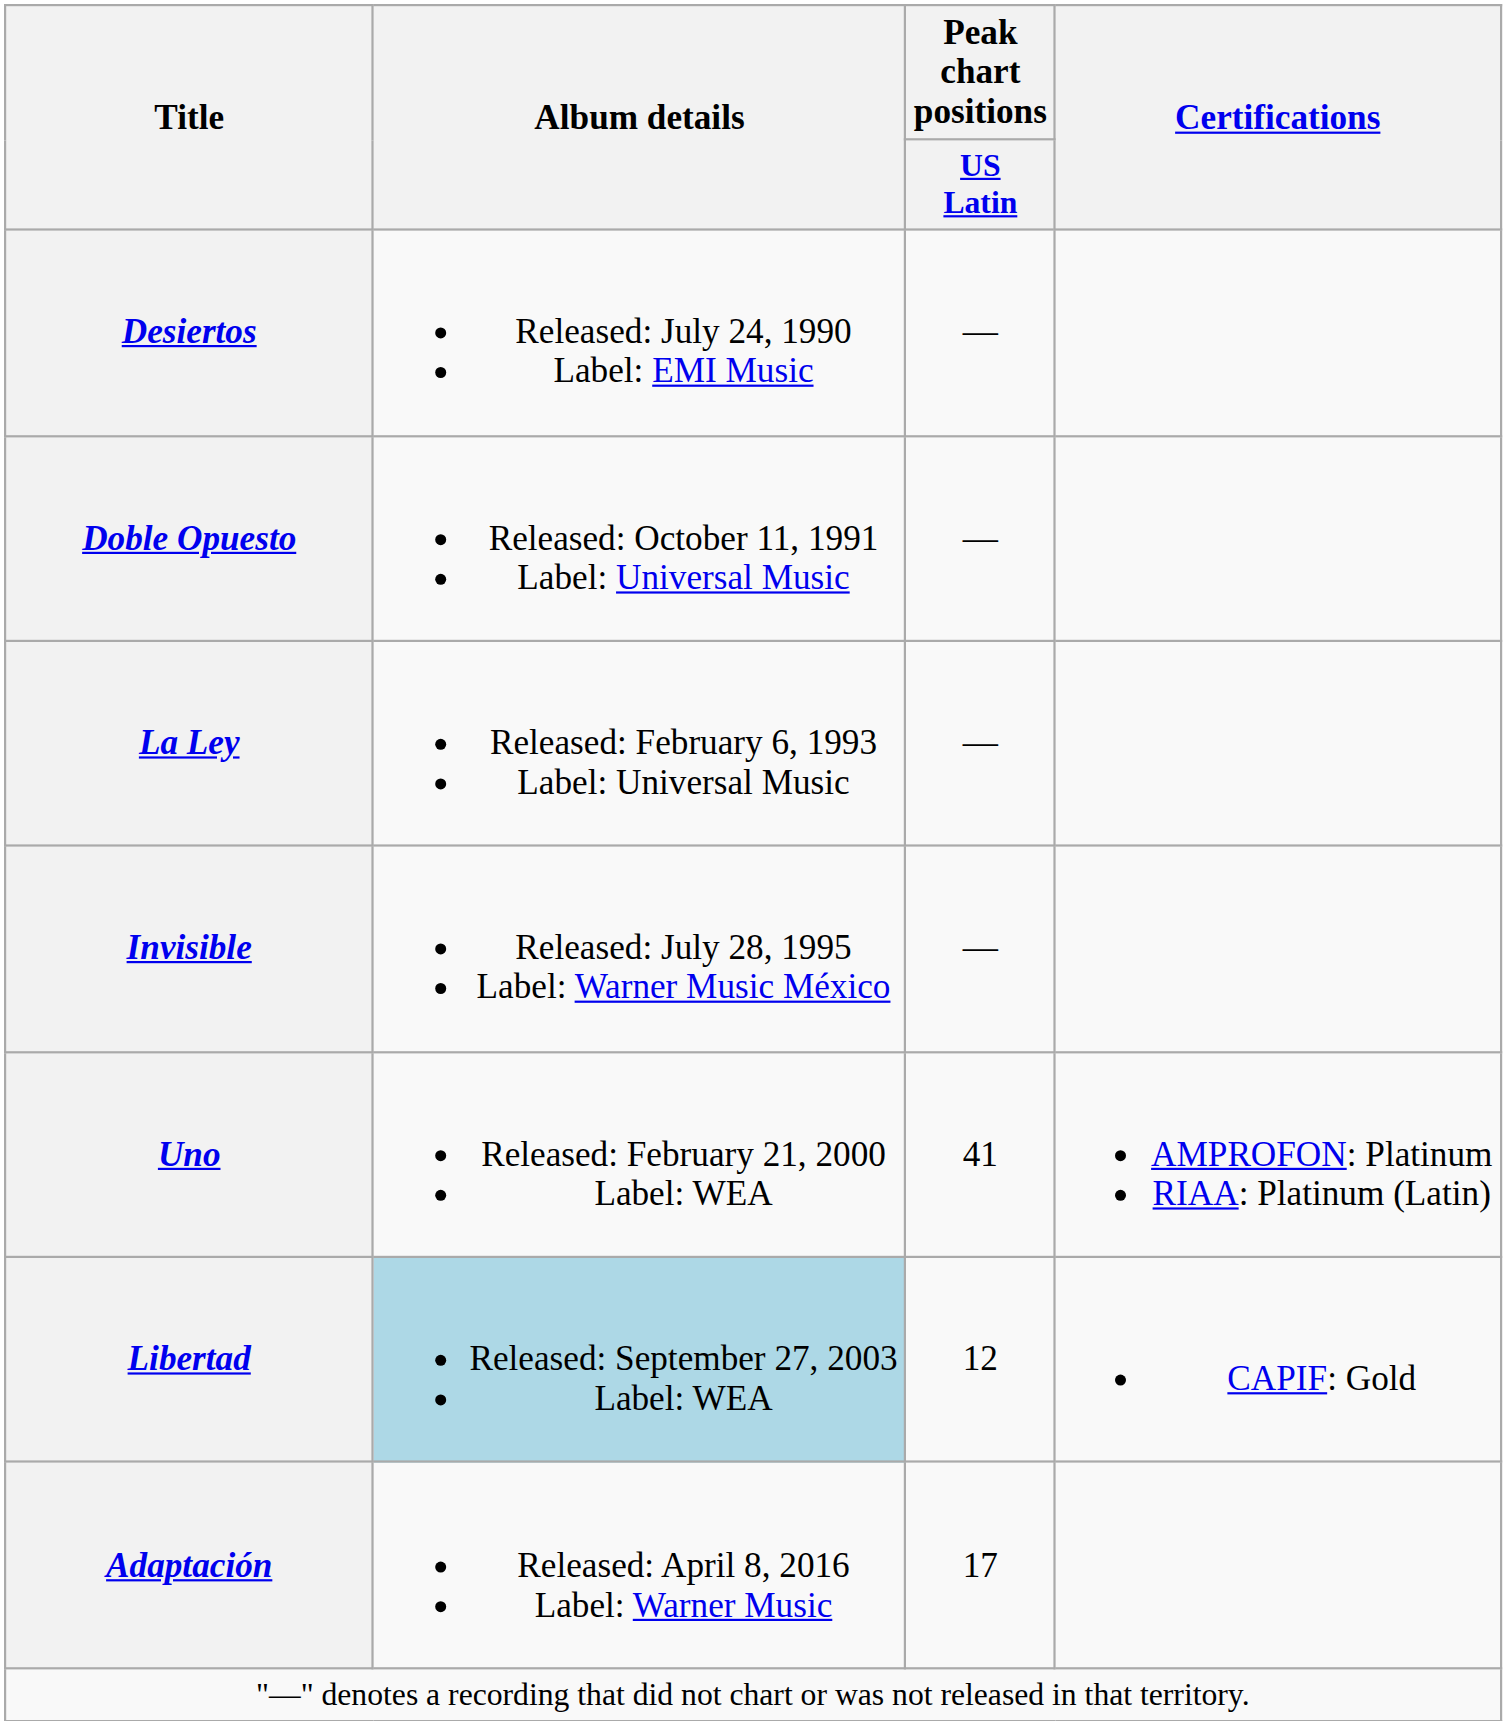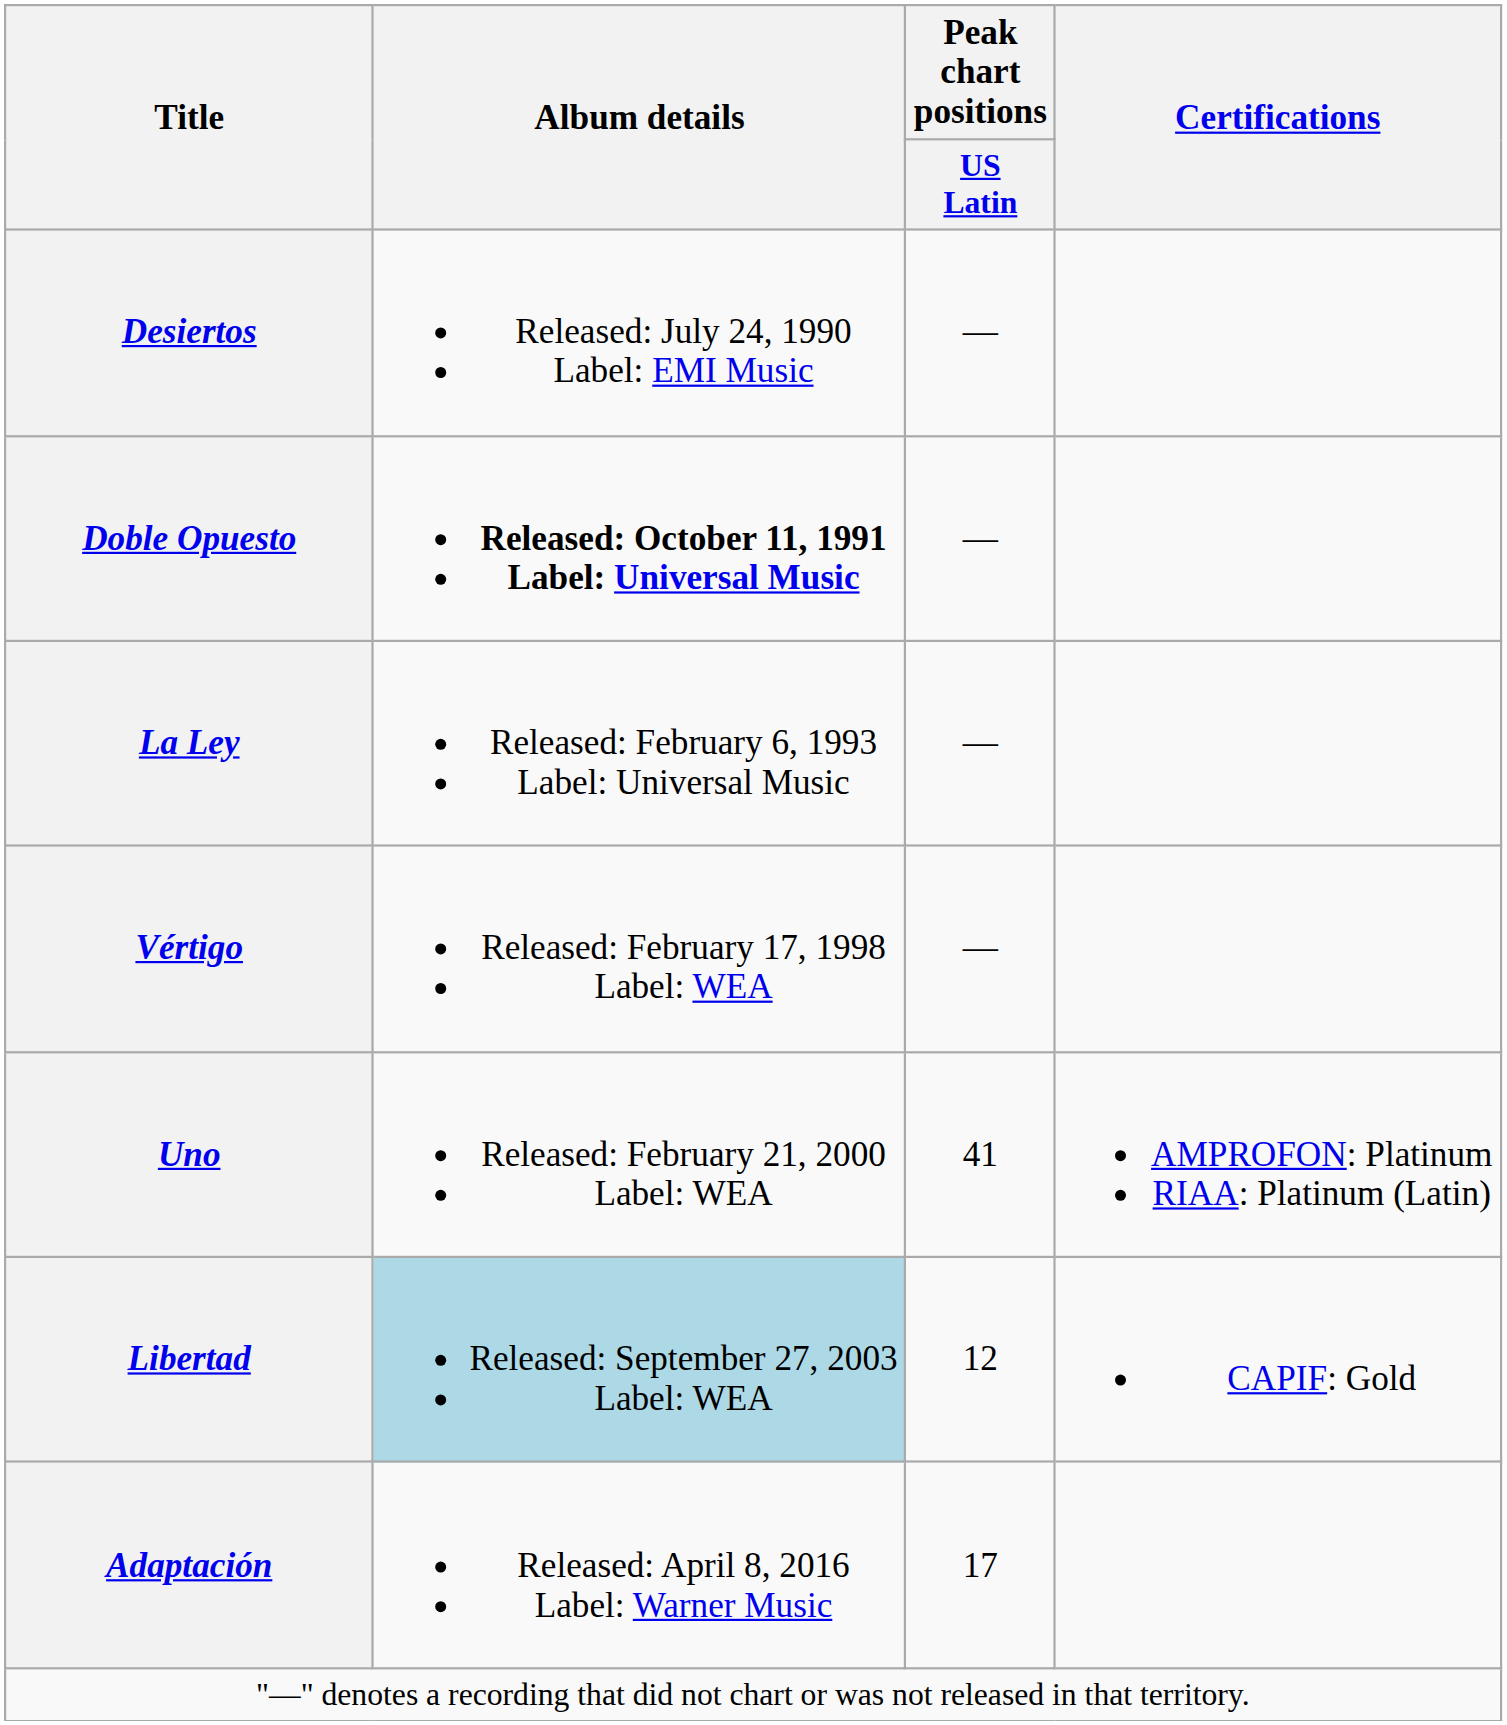Doble Opuesto | Album details: normal -> bold
- row: Invisible | Released: July 28, 1995 Label: Warner Music México | —
+ row: Vértigo | Released: February 17, 1998 Label: WEA | —
